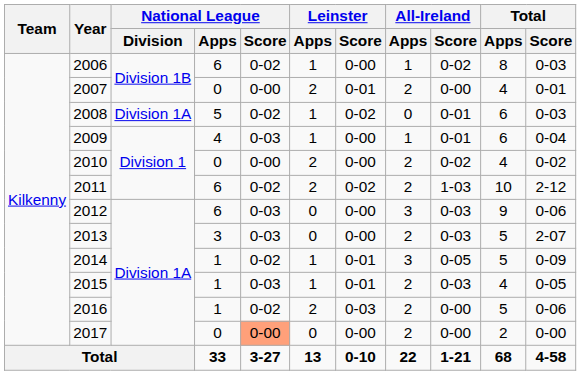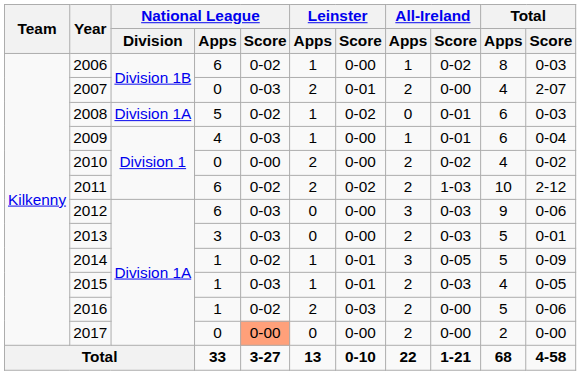2007 | National League / Score: 0-00 -> 0-03
2007 | Total / Score: 0-01 -> 2-07
2013 | Total / Score: 2-07 -> 0-01
